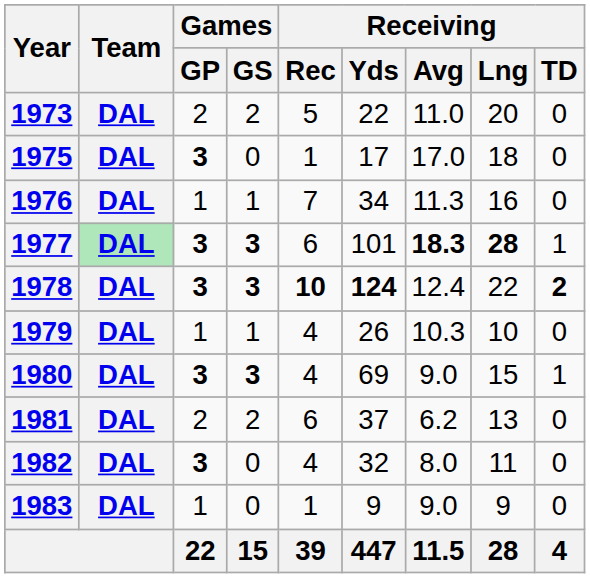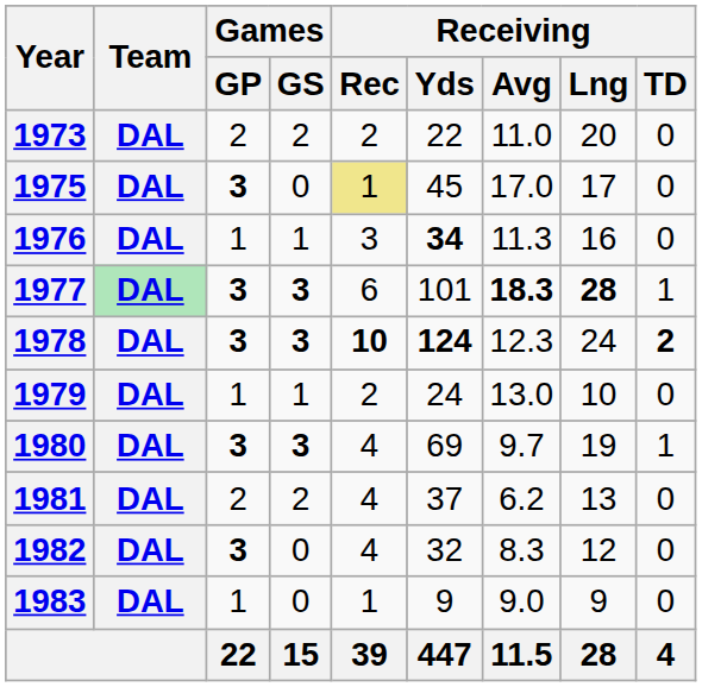1973 | Receiving / Rec: 5 -> 2
1975 | Receiving / Rec: no background -> khaki background
1975 | Receiving / Yds: 17 -> 45
1975 | Receiving / Lng: 18 -> 17
1976 | Receiving / Rec: 7 -> 3
1976 | Receiving / Yds: normal -> bold
1978 | Receiving / Avg: 12.4 -> 12.3
1978 | Receiving / Lng: 22 -> 24
1979 | Receiving / Rec: 4 -> 2
1979 | Receiving / Yds: 26 -> 24
1979 | Receiving / Avg: 10.3 -> 13.0
1980 | Receiving / Avg: 9.0 -> 9.7
1980 | Receiving / Lng: 15 -> 19
1981 | Receiving / Rec: 6 -> 4
1982 | Receiving / Avg: 8.0 -> 8.3
1982 | Receiving / Lng: 11 -> 12
